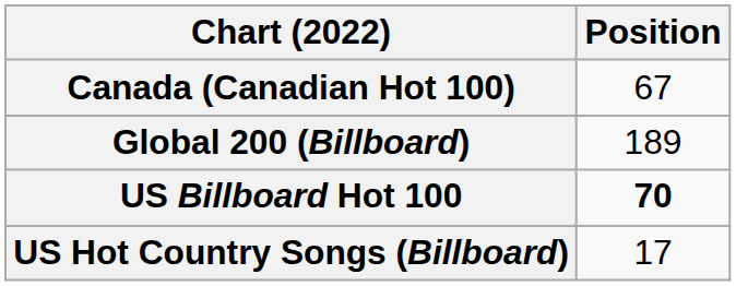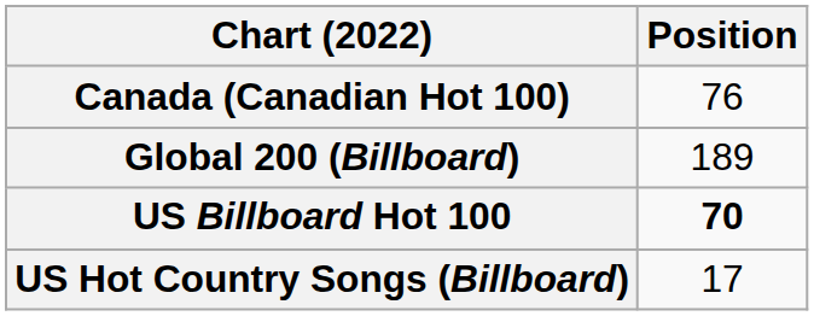Canada (Canadian Hot 100) | Position: 67 -> 76
